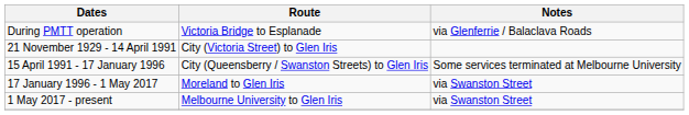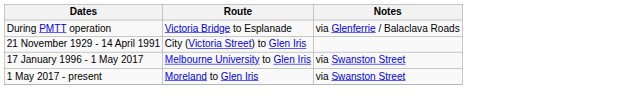- row: 15 April 1991 - 17 January 1996 | City (Queensberry / Swanston Streets) to Glen Iris | Some services terminated at Melbourne University
17 January 1996 - 1 May 2017 | Route: Moreland to Glen Iris -> Melbourne University to Glen Iris
1 May 2017 - present | Route: Melbourne University to Glen Iris -> Moreland to Glen Iris
